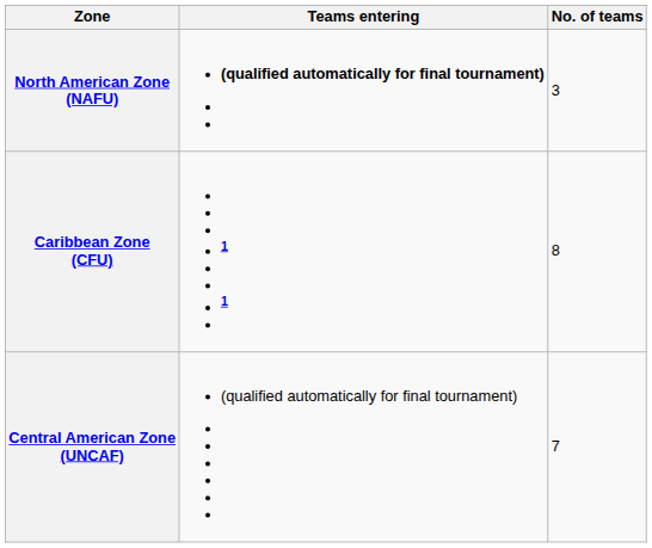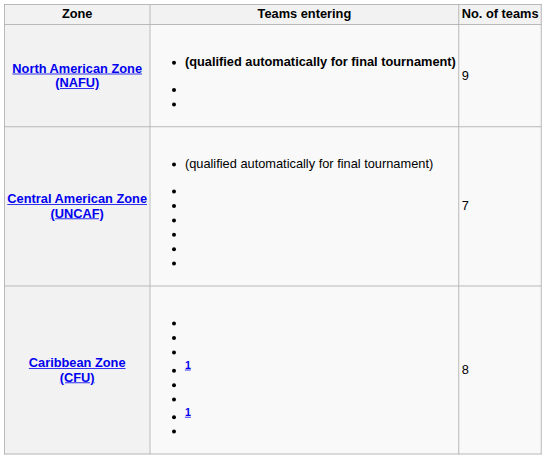North American Zone (NAFU) | No. of teams: 3 -> 9
rows swapped: Central American Zone (UNCAF) <-> Caribbean Zone (CFU)
